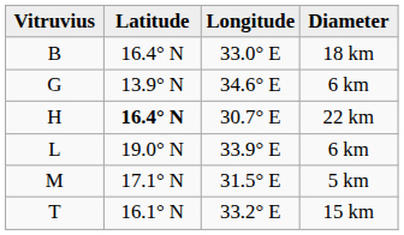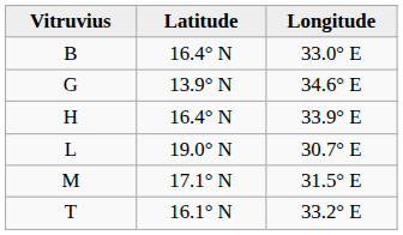- column: Diameter | 18 km | 6 km | 22 km | 6 km | 5 km | 15 km
H | Latitude: bold -> normal
H | Longitude: 30.7° E -> 33.9° E
L | Longitude: 33.9° E -> 30.7° E
